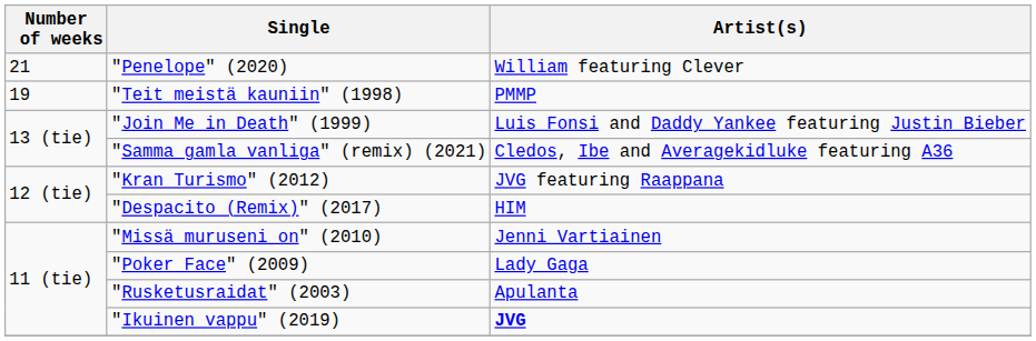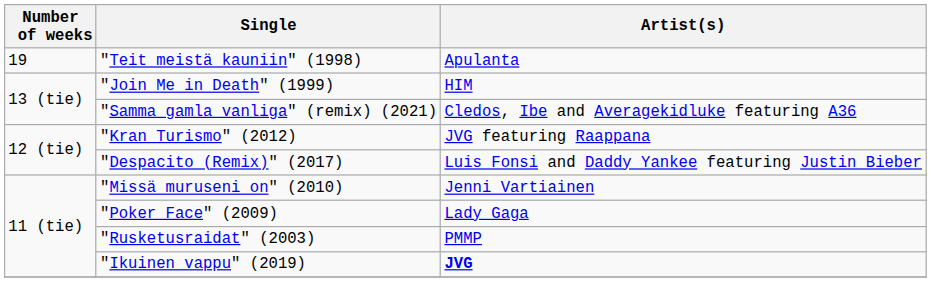- row: 21 | "Penelope" (2020) | William featuring Clever
"Teit meistä kauniin" (1998) | Artist(s): PMMP -> Apulanta
"Join Me in Death" (1999) | Artist(s): Luis Fonsi and Daddy Yankee featuring Justin Bieber -> HIM
"Despacito (Remix)" (2017) | Artist(s): HIM -> Luis Fonsi and Daddy Yankee featuring Justin Bieber
"Rusketusraidat" (2003) | Artist(s): Apulanta -> PMMP
